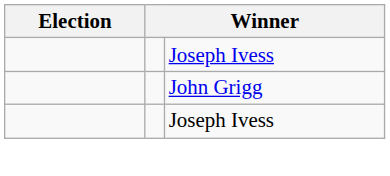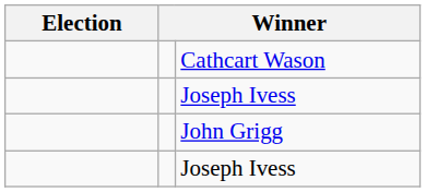+ row: Cathcart Wason
